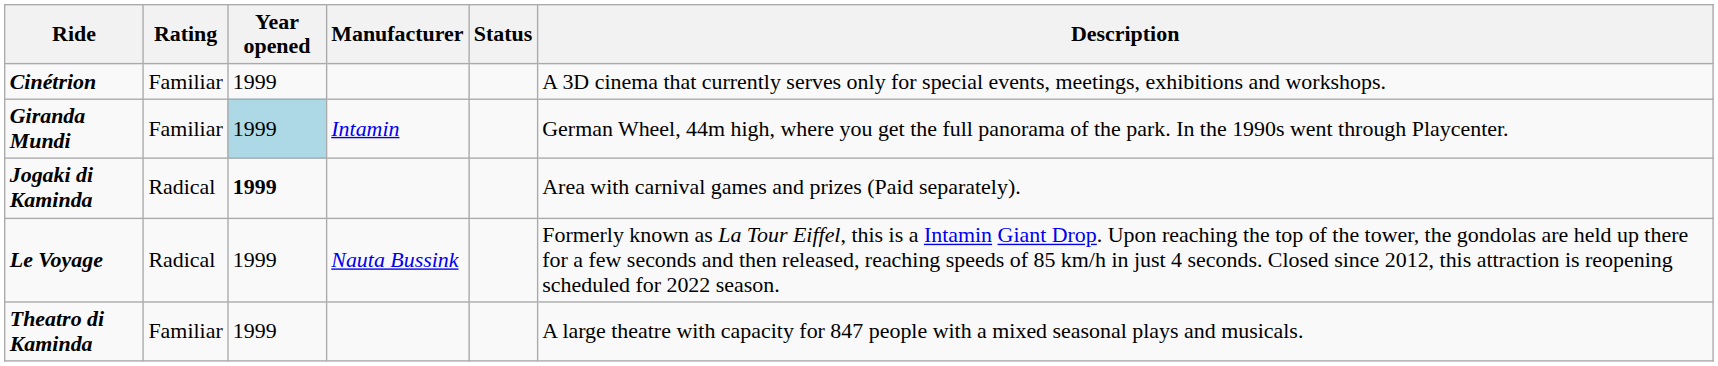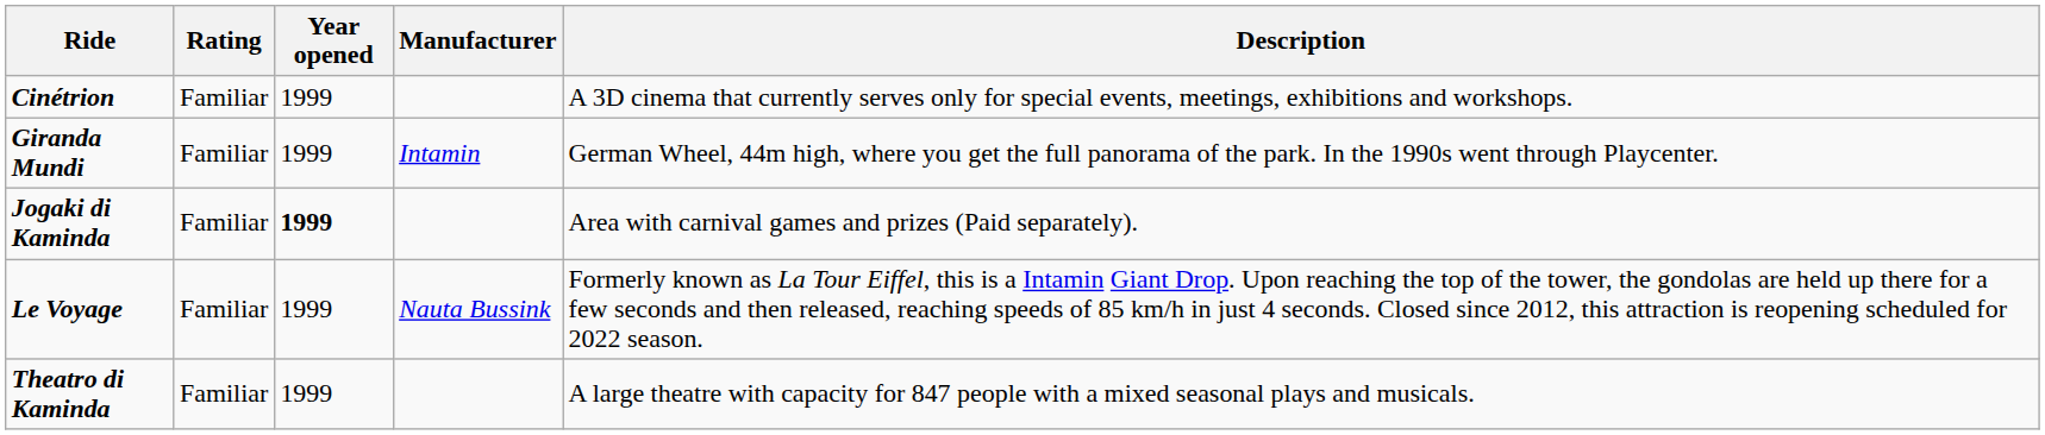- column: Status
Giranda Mundi | Year opened: lightblue background -> no background
Jogaki di Kaminda | Rating: Radical -> Familiar
Le Voyage | Rating: Radical -> Familiar
